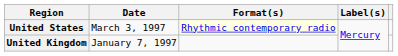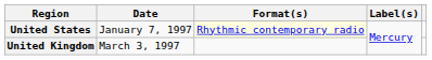United States | Date: March 3, 1997 -> January 7, 1997
United Kingdom | Date: January 7, 1997 -> March 3, 1997
